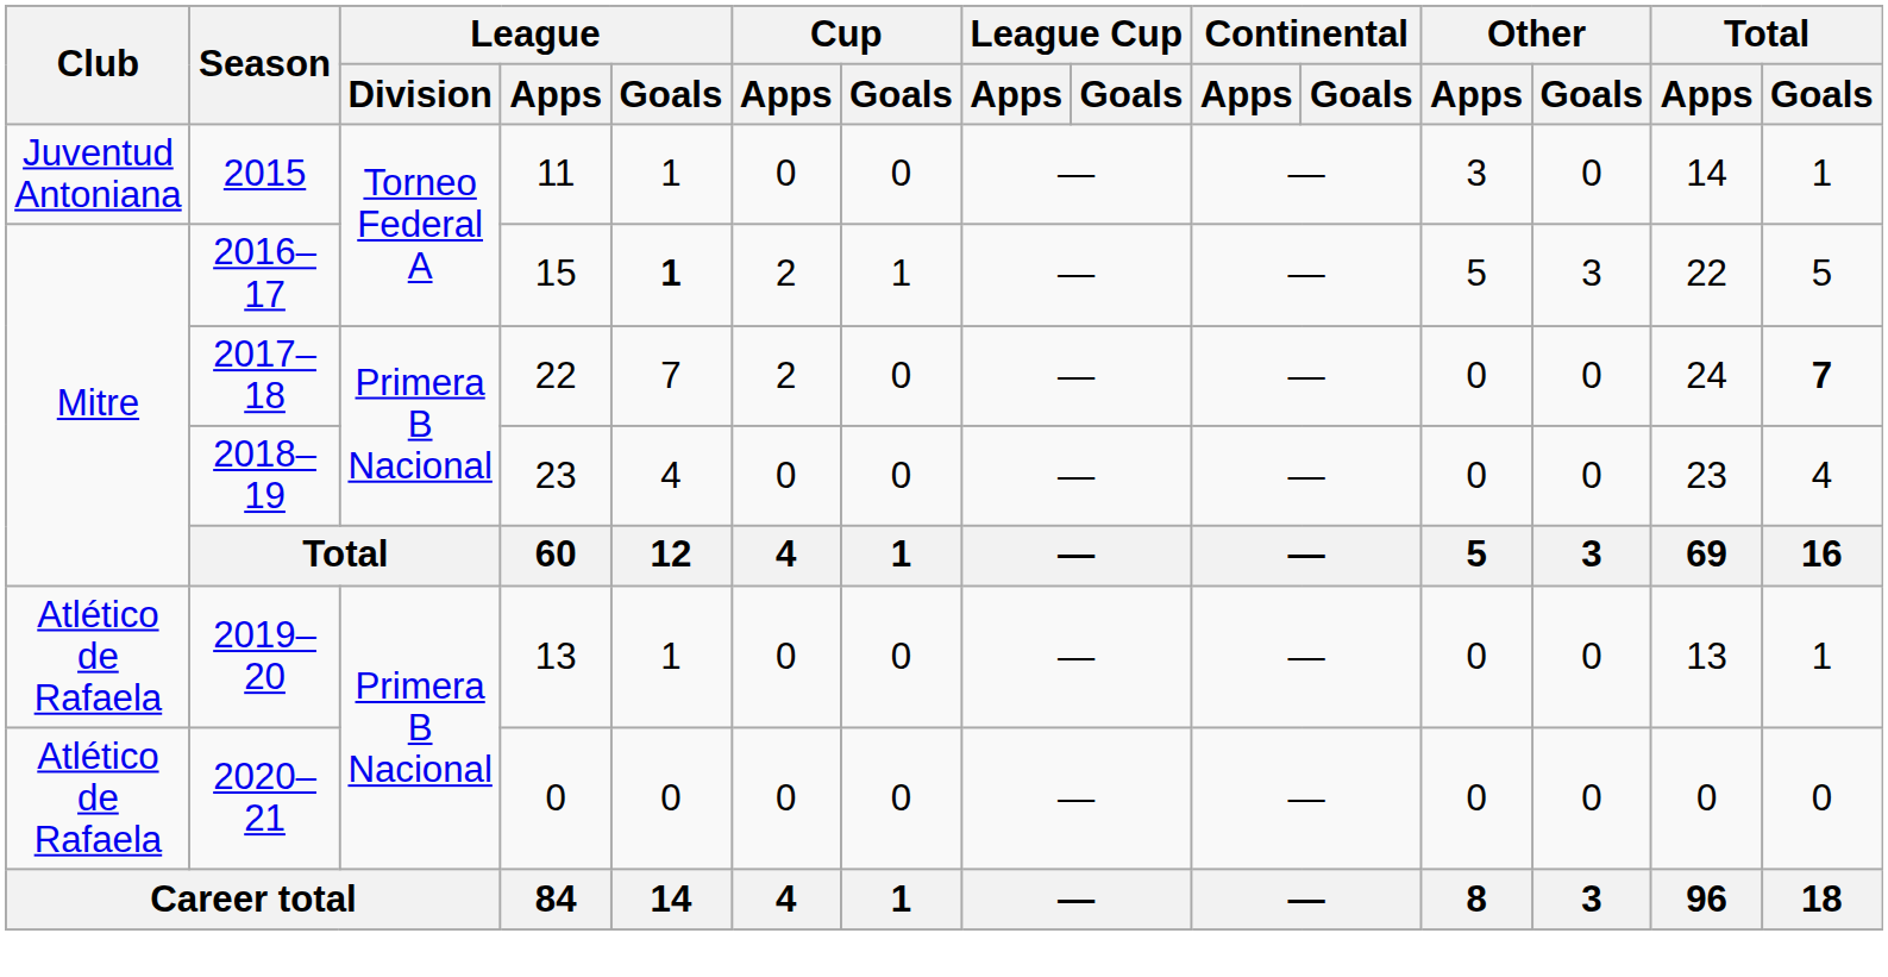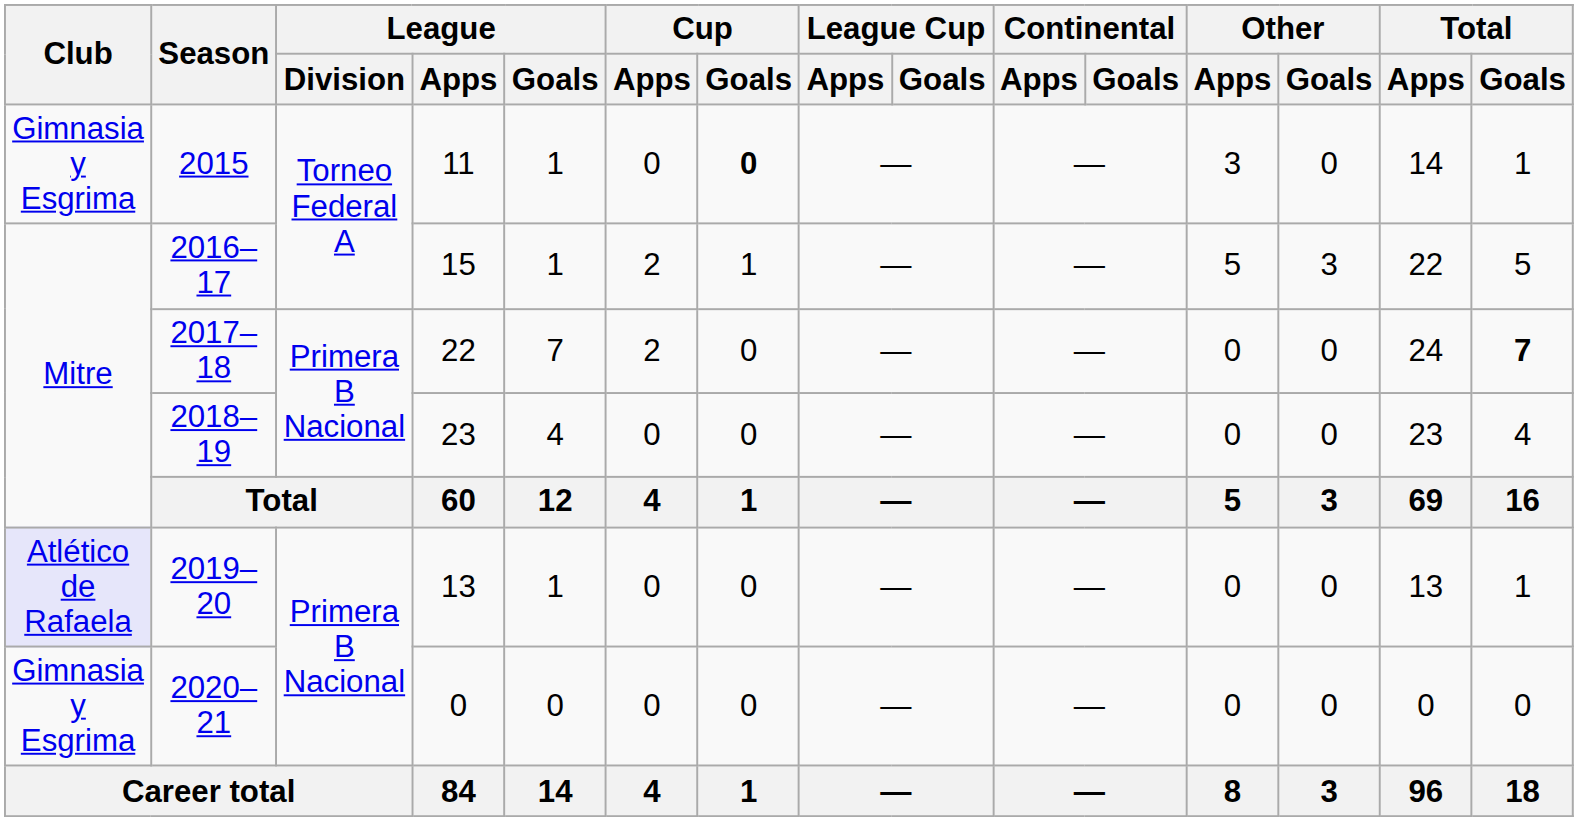2015 | Club: Juventud Antoniana -> Gimnasia y Esgrima
2015 | Cup / Goals: normal -> bold
2016–17 | League / Goals: bold -> normal
2019–20 | Club: no background -> lavender background
2020–21 | Club: Atlético de Rafaela -> Gimnasia y Esgrima
